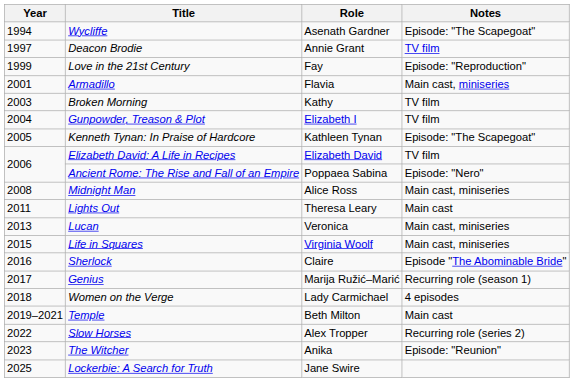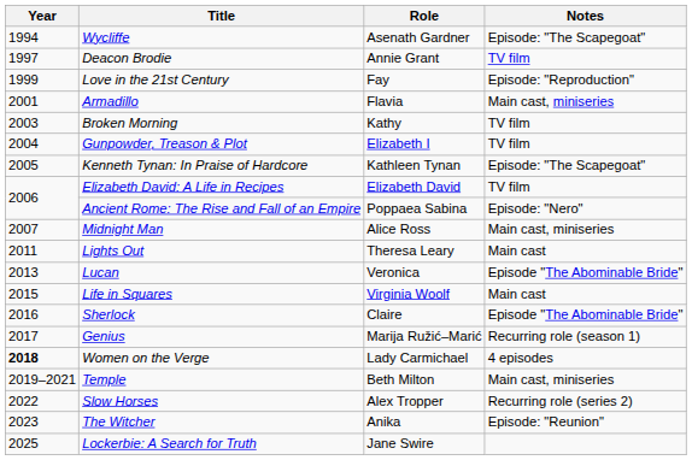Midnight Man | Year: 2008 -> 2007
Lucan | Notes: Main cast, miniseries -> Episode "The Abominable Bride"
Life in Squares | Notes: Main cast, miniseries -> Main cast
Women on the Verge | Year: normal -> bold
Temple | Notes: Main cast -> Main cast, miniseries
